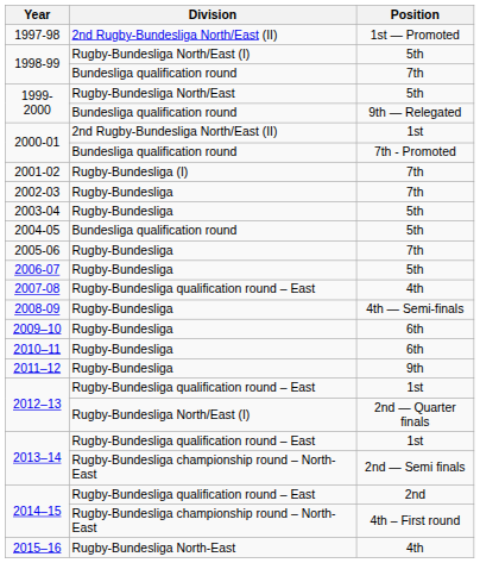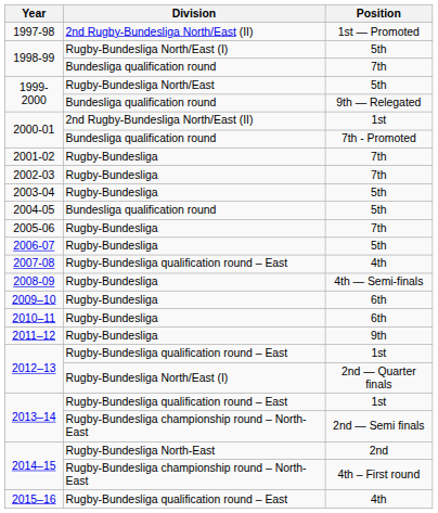2001-02 | Division: Rugby-Bundesliga (I) -> Rugby-Bundesliga
2014–15 / 2nd | Division: Rugby-Bundesliga qualification round – East -> Rugby-Bundesliga North-East
2015–16 | Division: Rugby-Bundesliga North-East -> Rugby-Bundesliga qualification round – East
